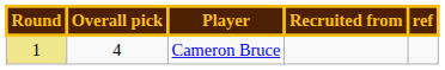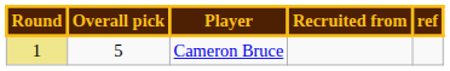Cameron Bruce | Overall pick: 4 -> 5
